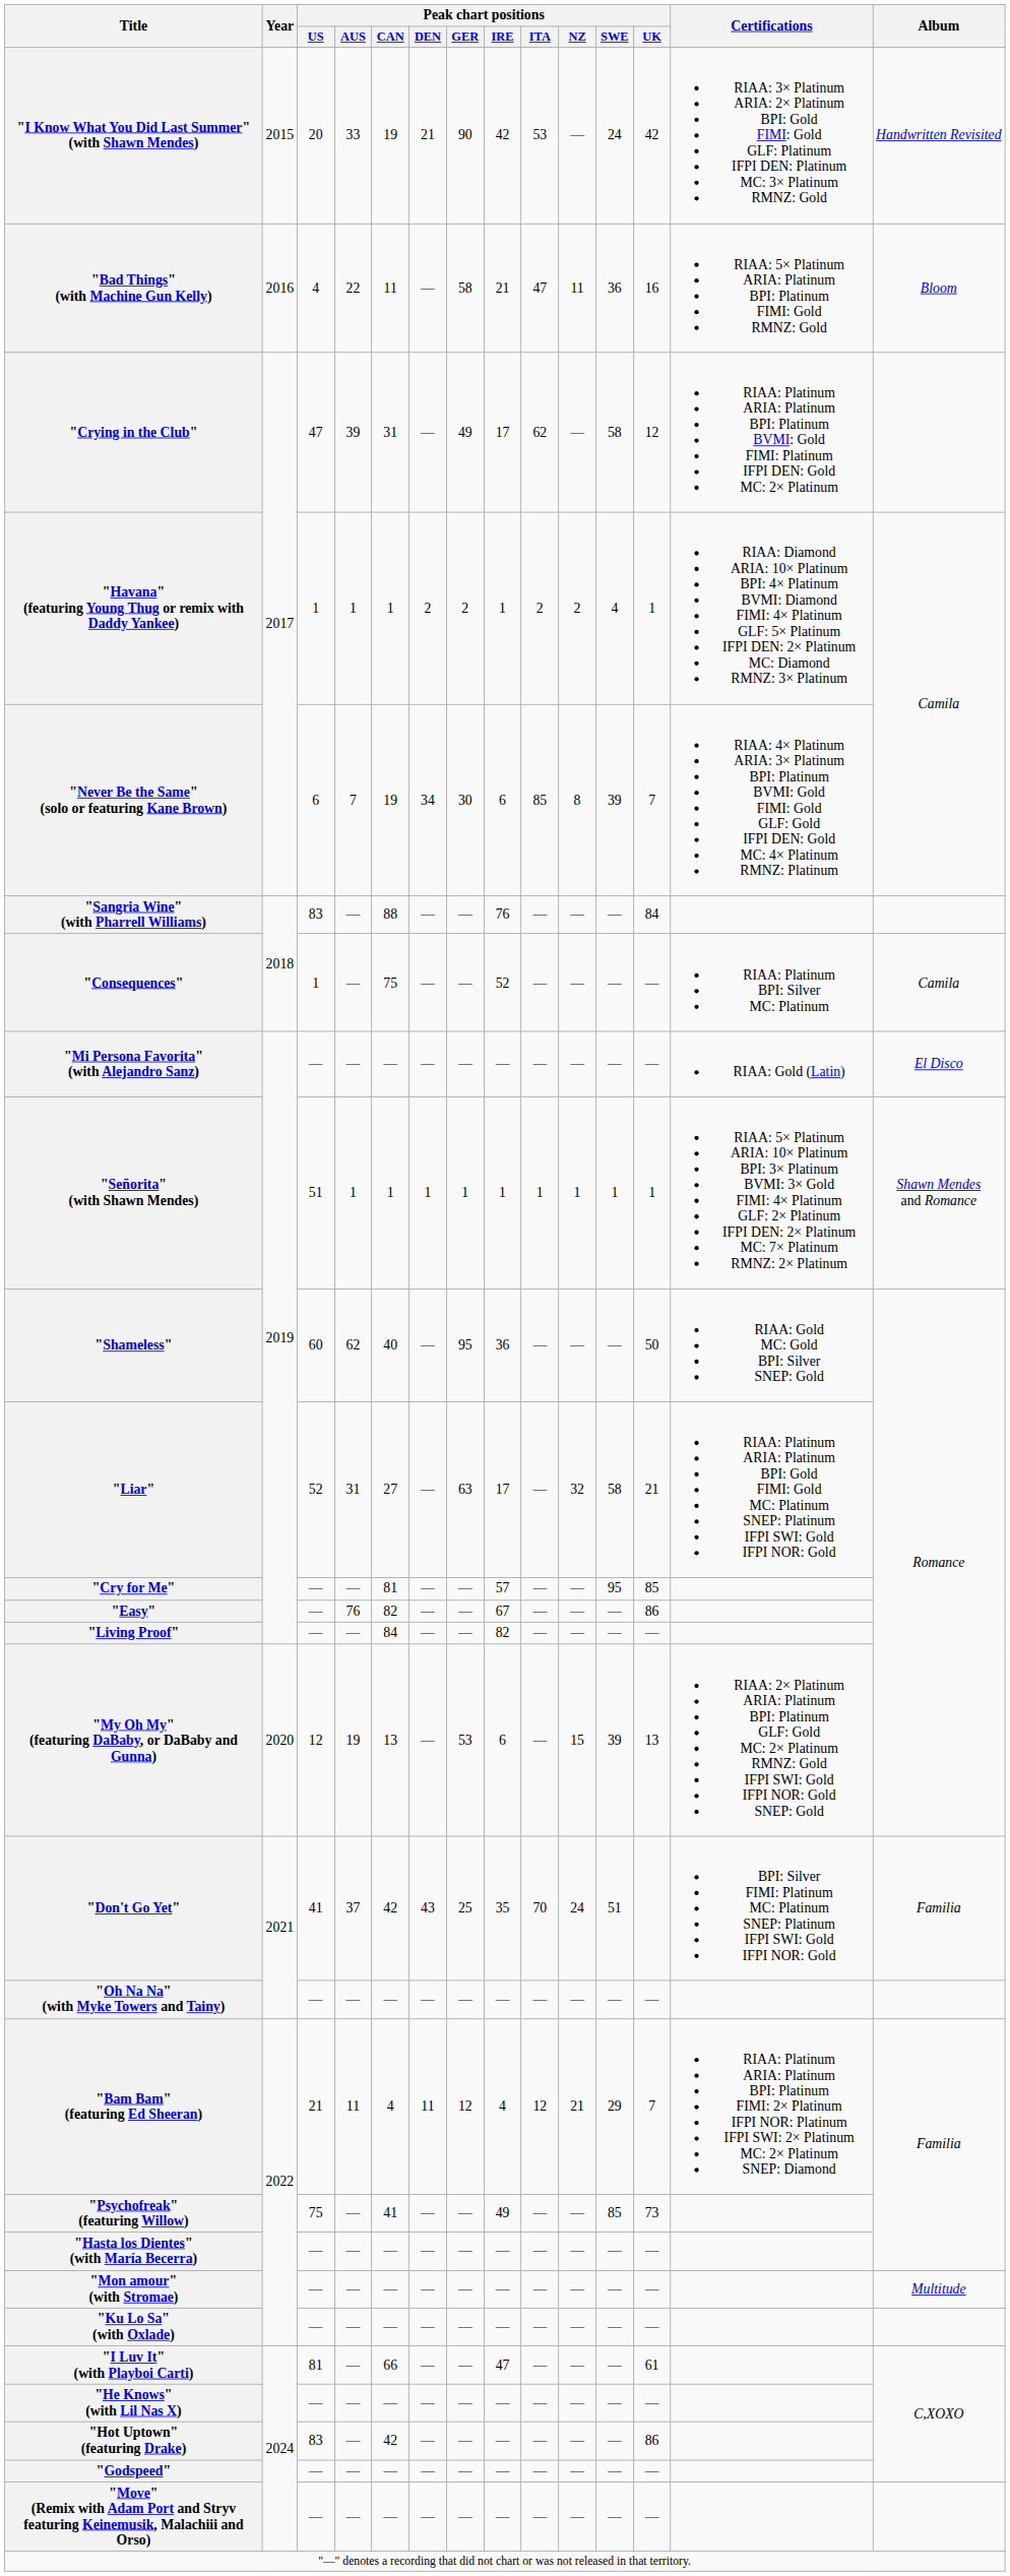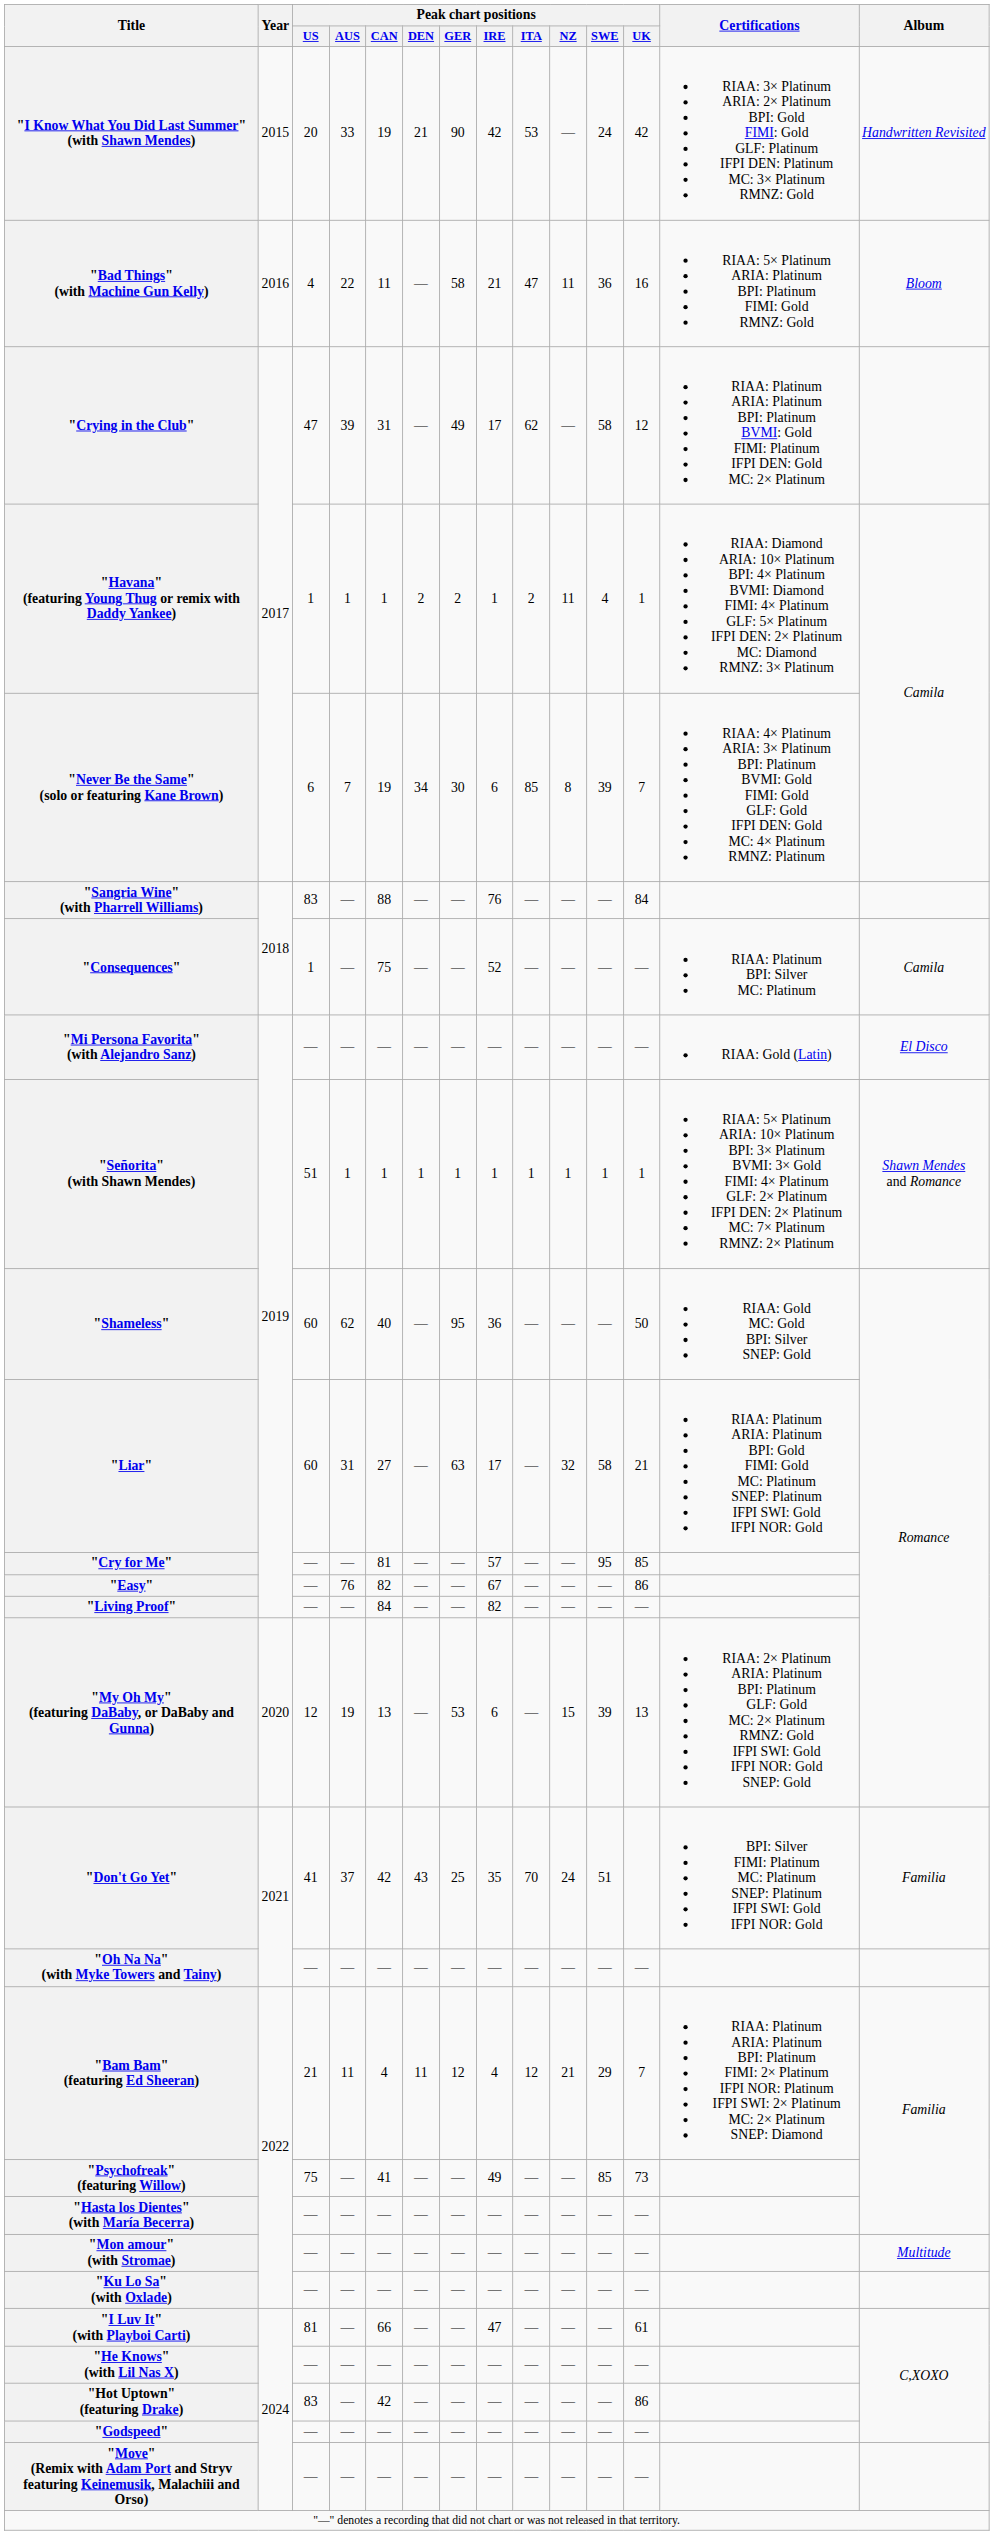"Havana" (featuring Young Thug or remix with Daddy Yankee) | Peak chart positions / NZ: 2 -> 11
"Liar" | Peak chart positions / US: 52 -> 60
